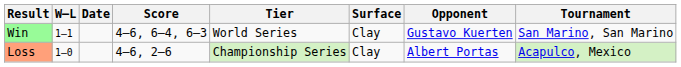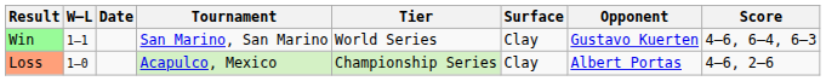columns swapped: Tournament <-> Score
